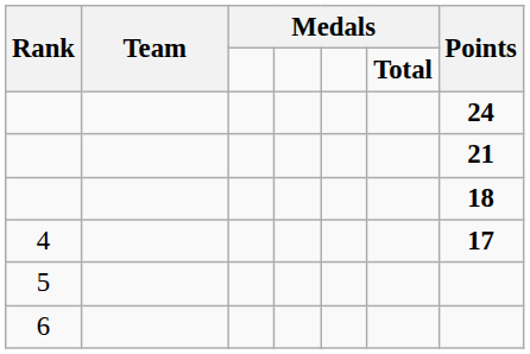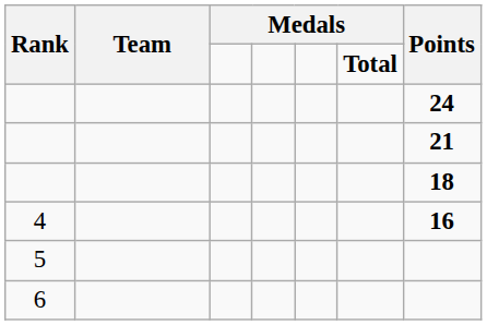4 | Points: 17 -> 16
